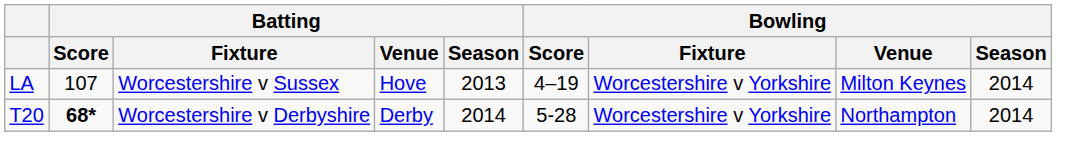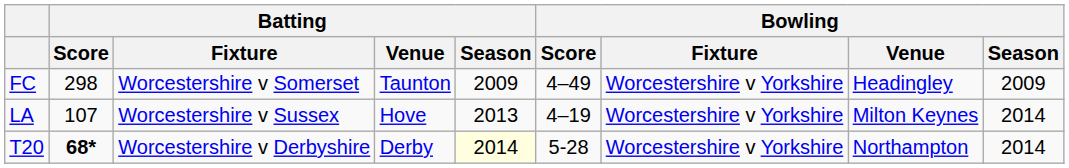+ row: FC | 298 | Worcestershire v Somerset | Taunton | 2009 | 4–49 | Worcestershire v Yorkshire | Headingley | 2009
T20 | Batting / Season: no background -> lightyellow background
